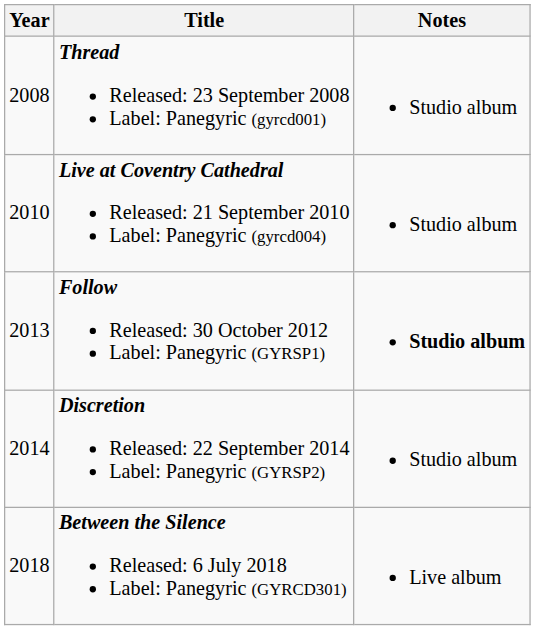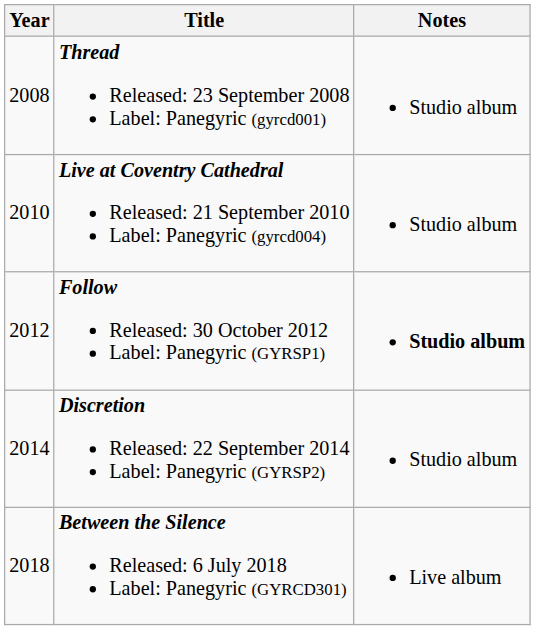Follow Released: 30 October 2012 Label: Panegyric (GYRSP1) | Year: 2013 -> 2012
